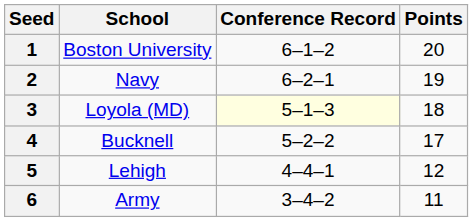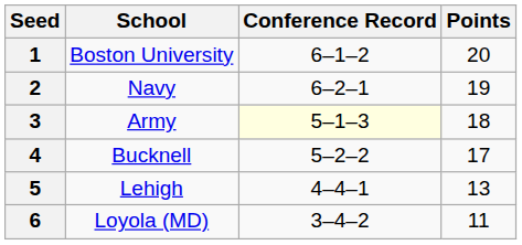3 | School: Loyola (MD) -> Army
5 | Points: 12 -> 13
6 | School: Army -> Loyola (MD)
